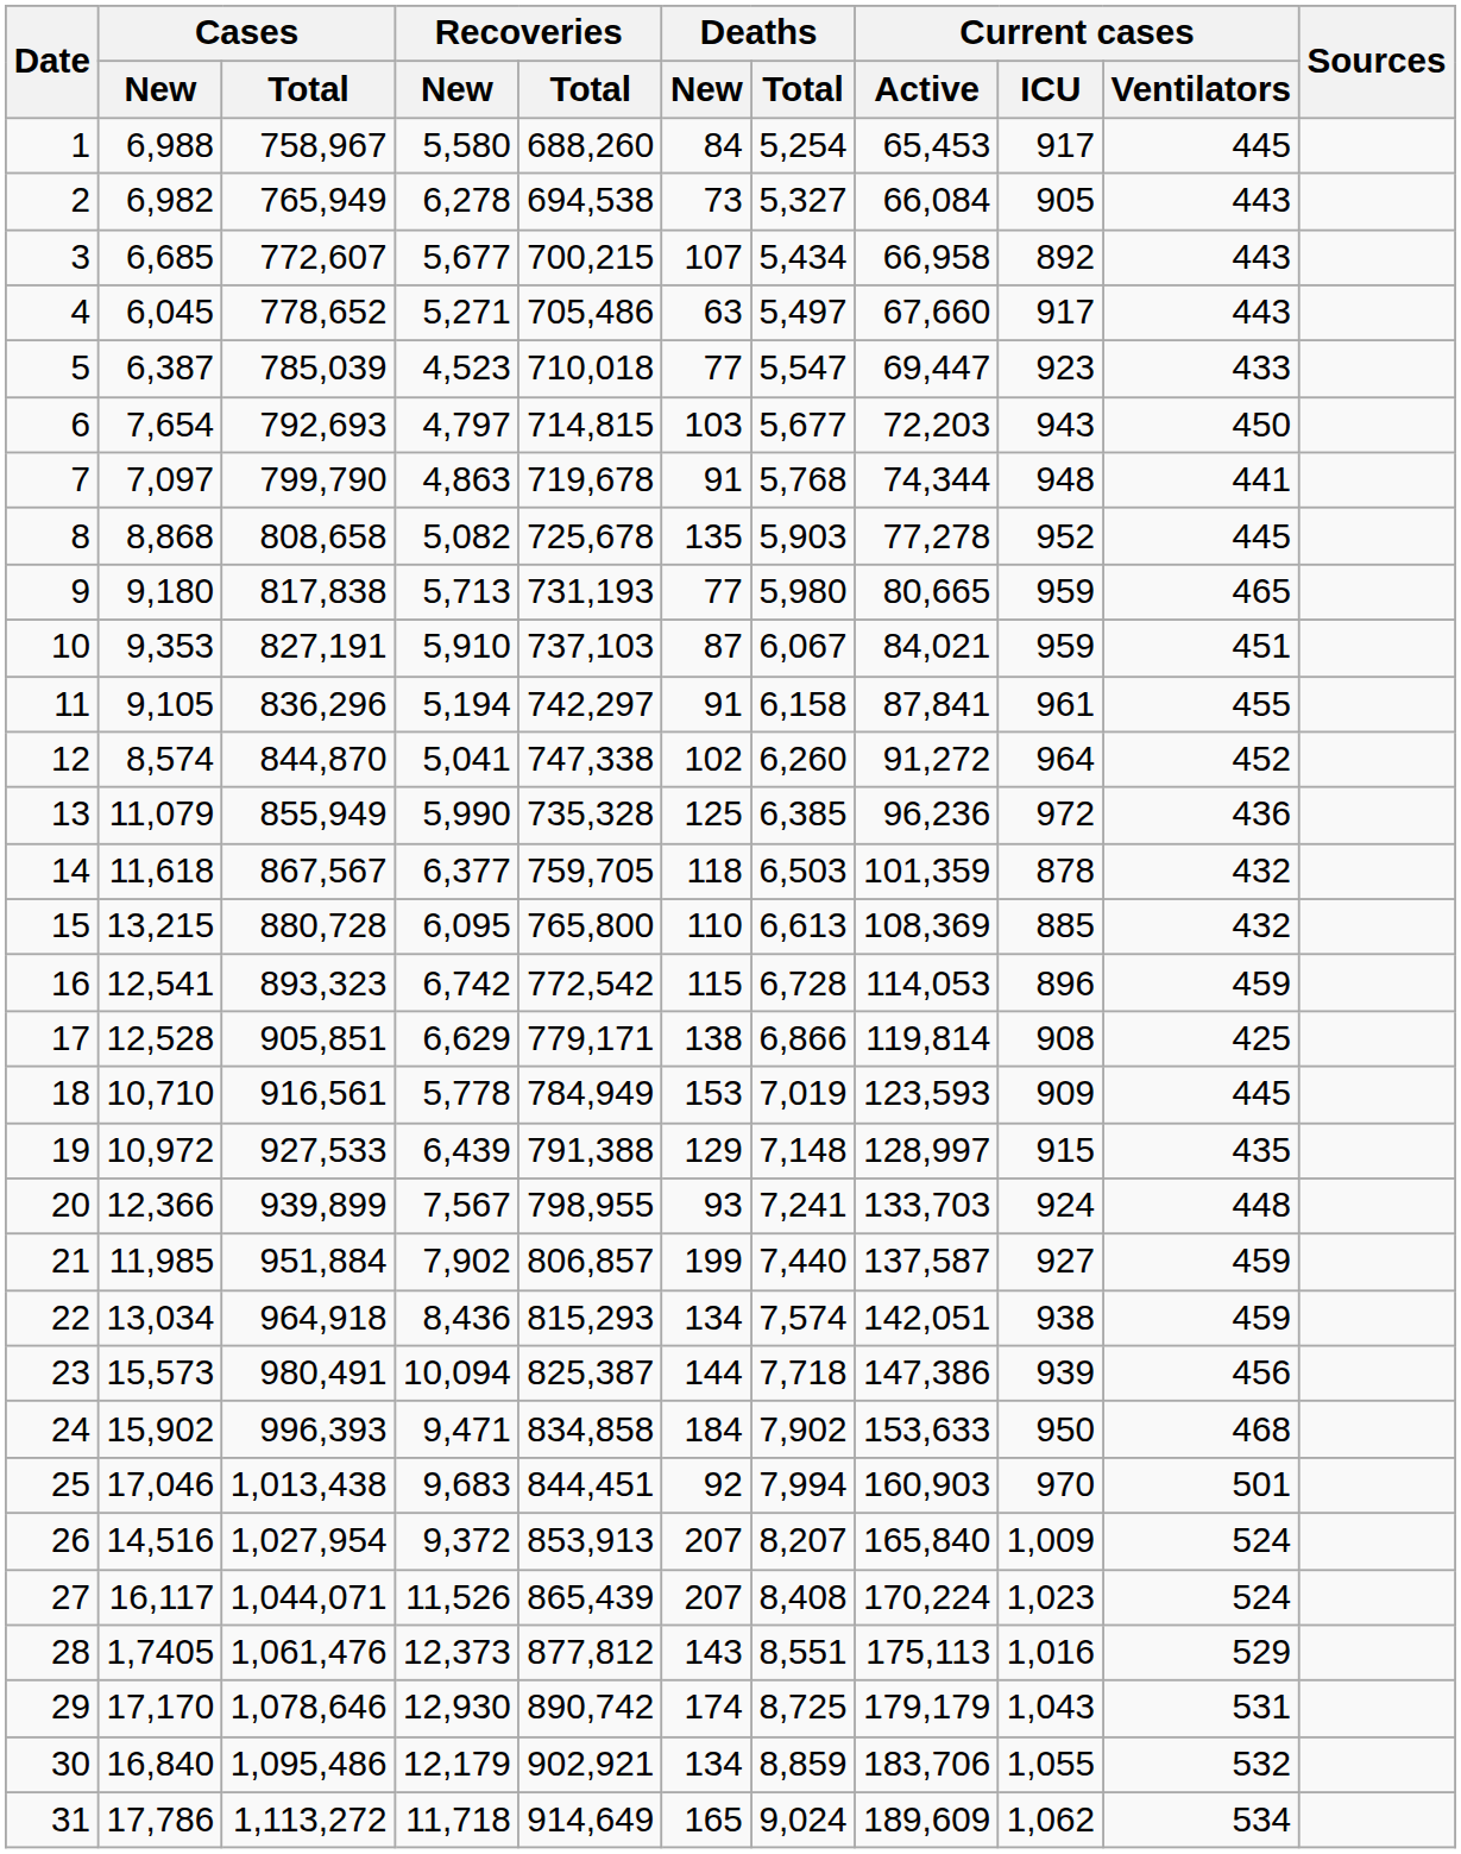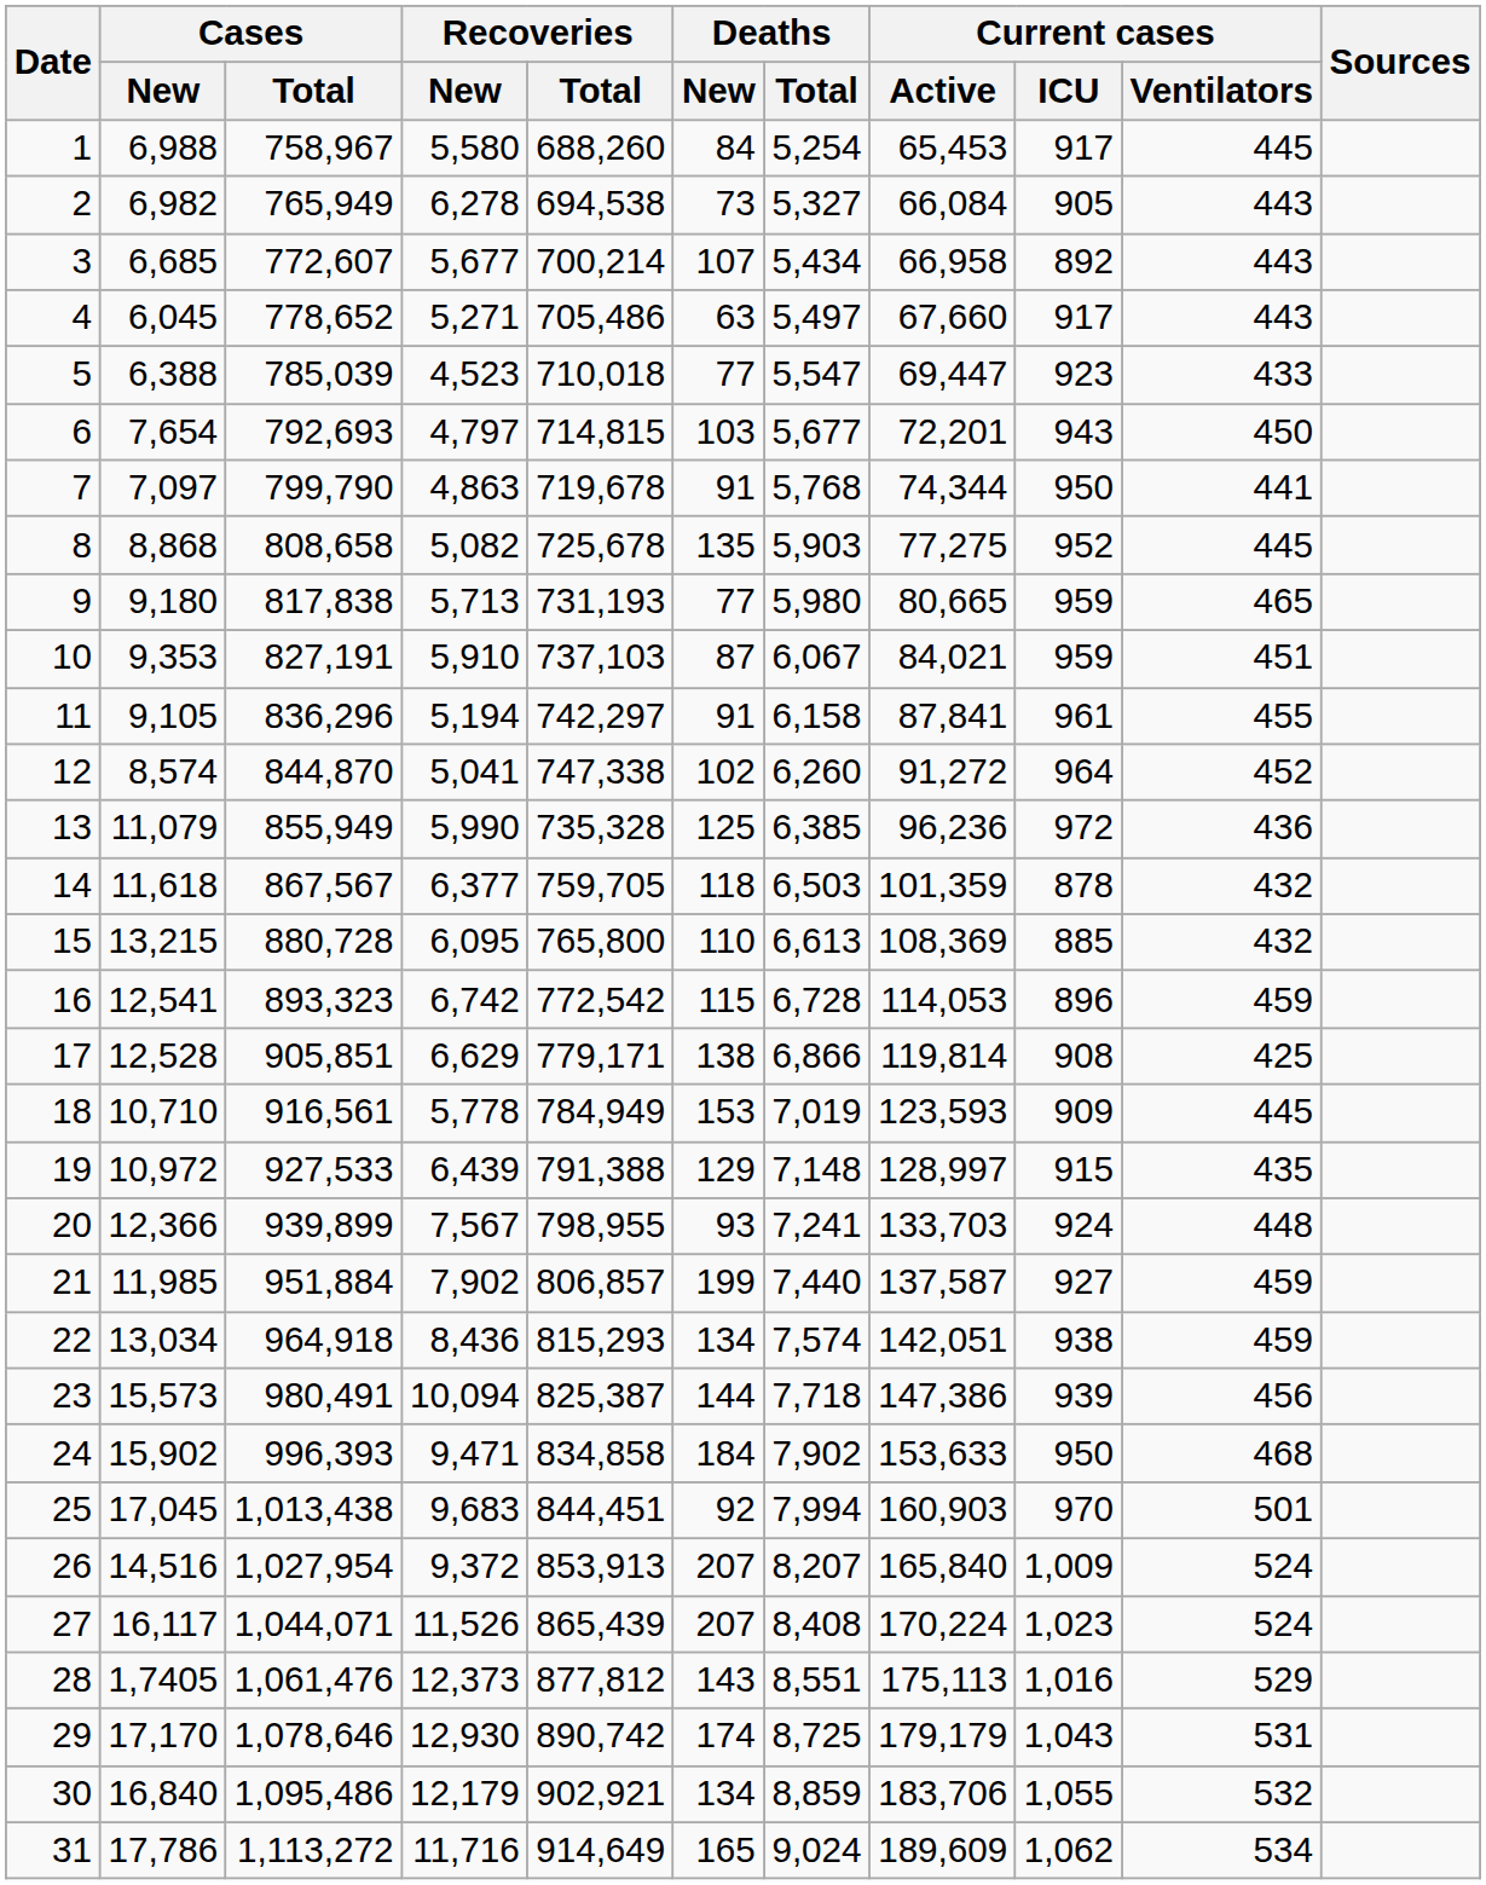3 | Recoveries / Total: 700,215 -> 700,214
5 | Cases / New: 6,387 -> 6,388
6 | Current cases / Active: 72,203 -> 72,201
7 | Current cases / ICU: 948 -> 950
8 | Current cases / Active: 77,278 -> 77,275
25 | Cases / New: 17,046 -> 17,045
31 | Recoveries / New: 11,718 -> 11,716
